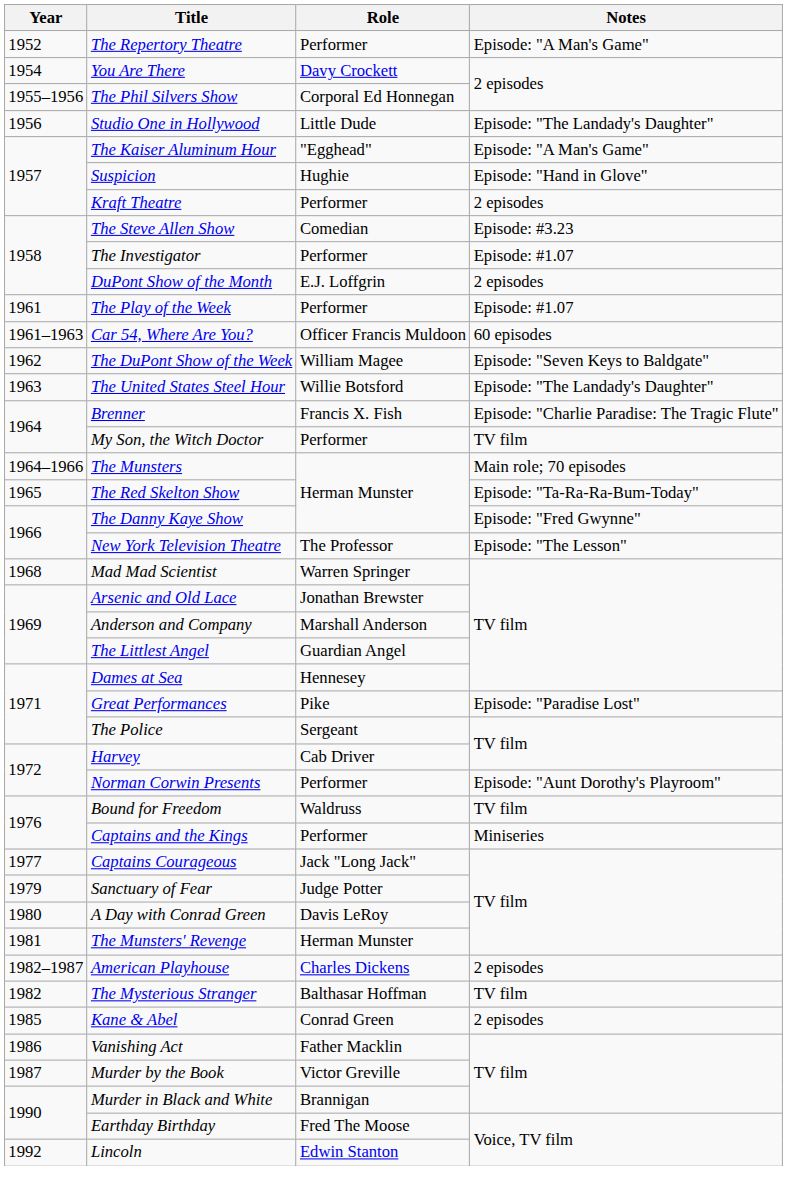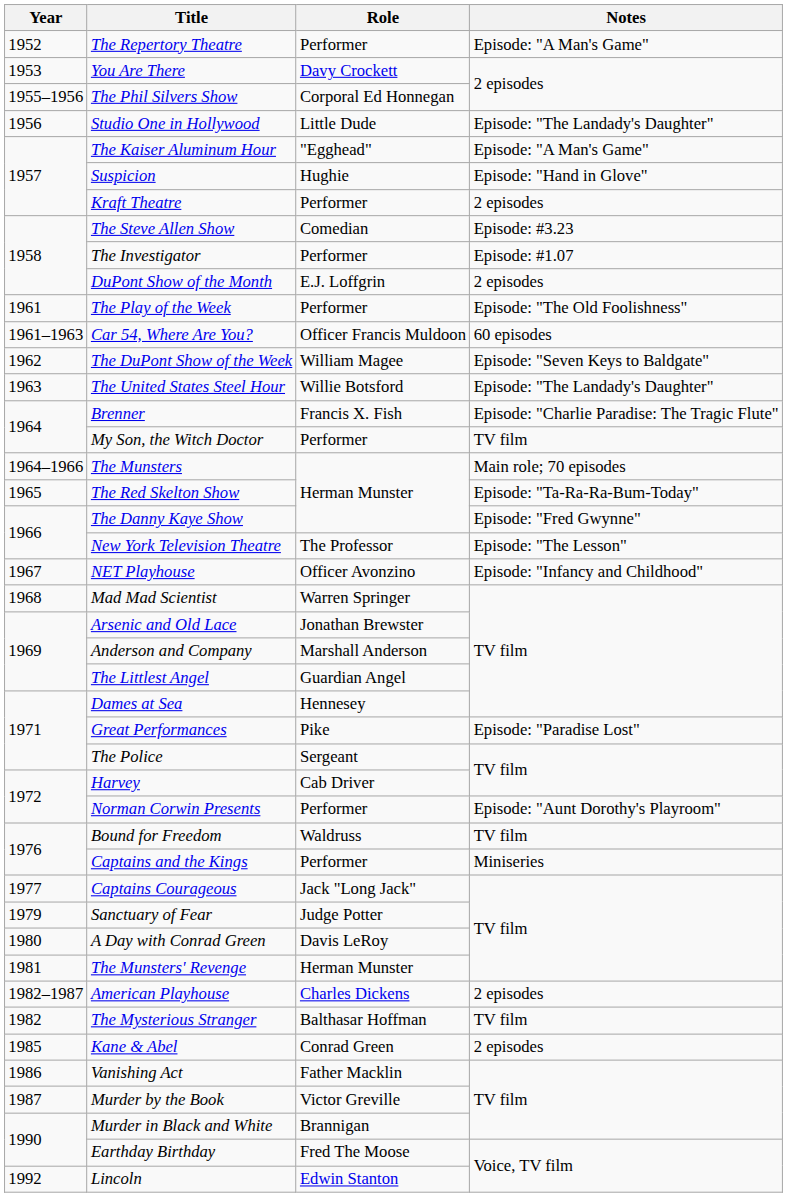You Are There | Year: 1954 -> 1953
The Play of the Week | Notes: Episode: #1.07 -> Episode: "The Old Foolishness"
+ row: 1967 | NET Playhouse | Officer Avonzino | Episode: "Infancy and Childhood"
